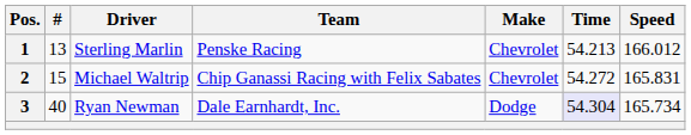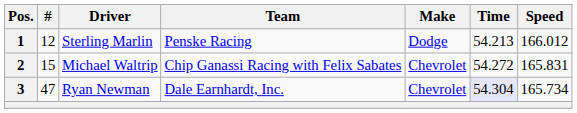1 | #: 13 -> 12
1 | Make: Chevrolet -> Dodge
3 | #: 40 -> 47
3 | Make: Dodge -> Chevrolet
